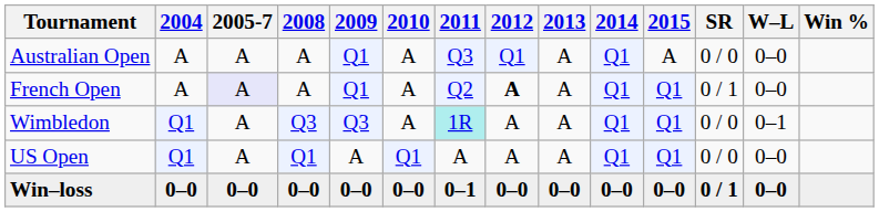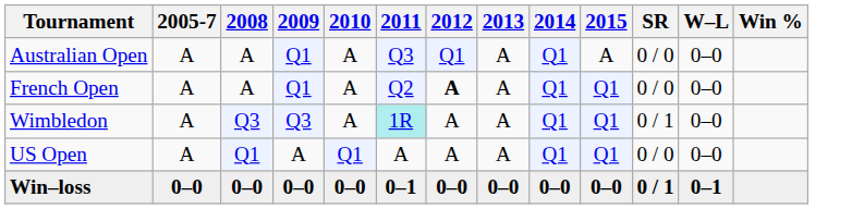- column: 2004 | A | A | Q1 | Q1 | 0–0
French Open | 2005-7: lavender background -> no background
French Open | SR: 0 / 1 -> 0 / 0
Wimbledon | SR: 0 / 0 -> 0 / 1
Wimbledon | W–L: 0–1 -> 0–0
Win–loss | W–L: 0–0 -> 0–1
